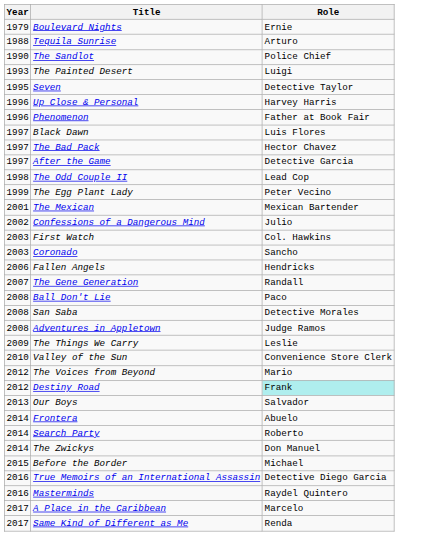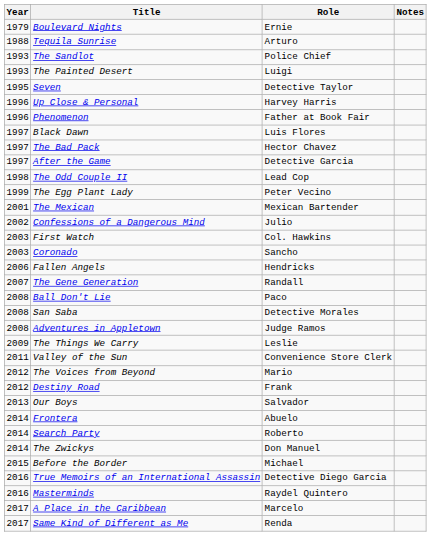+ column: Notes
The Sandlot | Year: 1990 -> 1993
Valley of the Sun | Year: 2010 -> 2011
Destiny Road | Role: paleturquoise background -> no background
